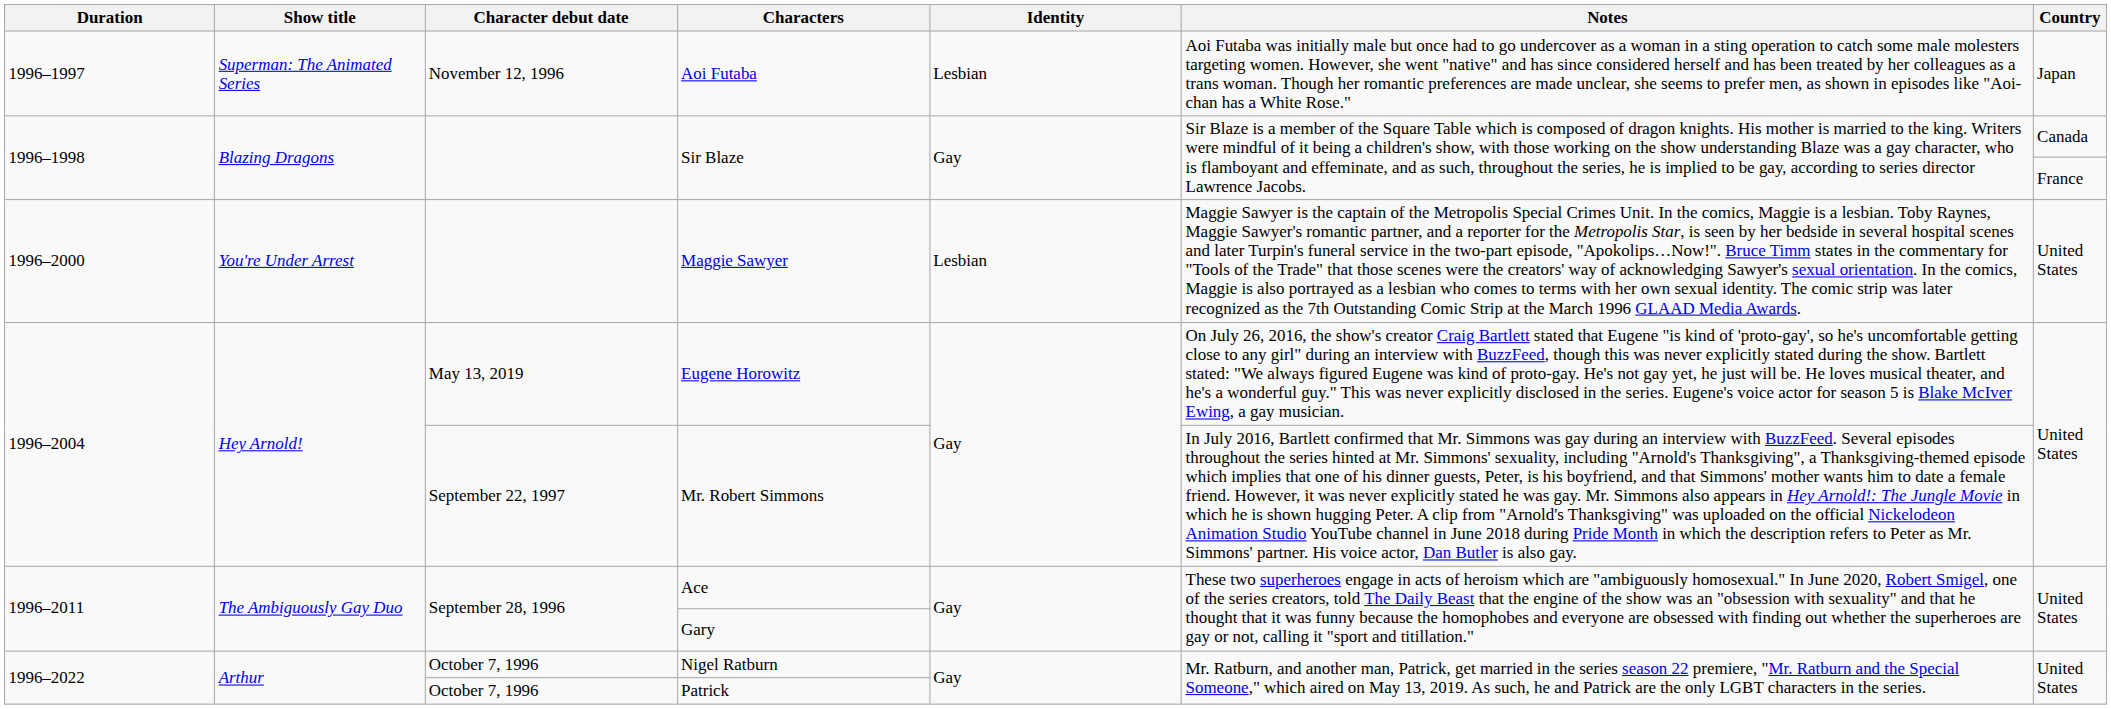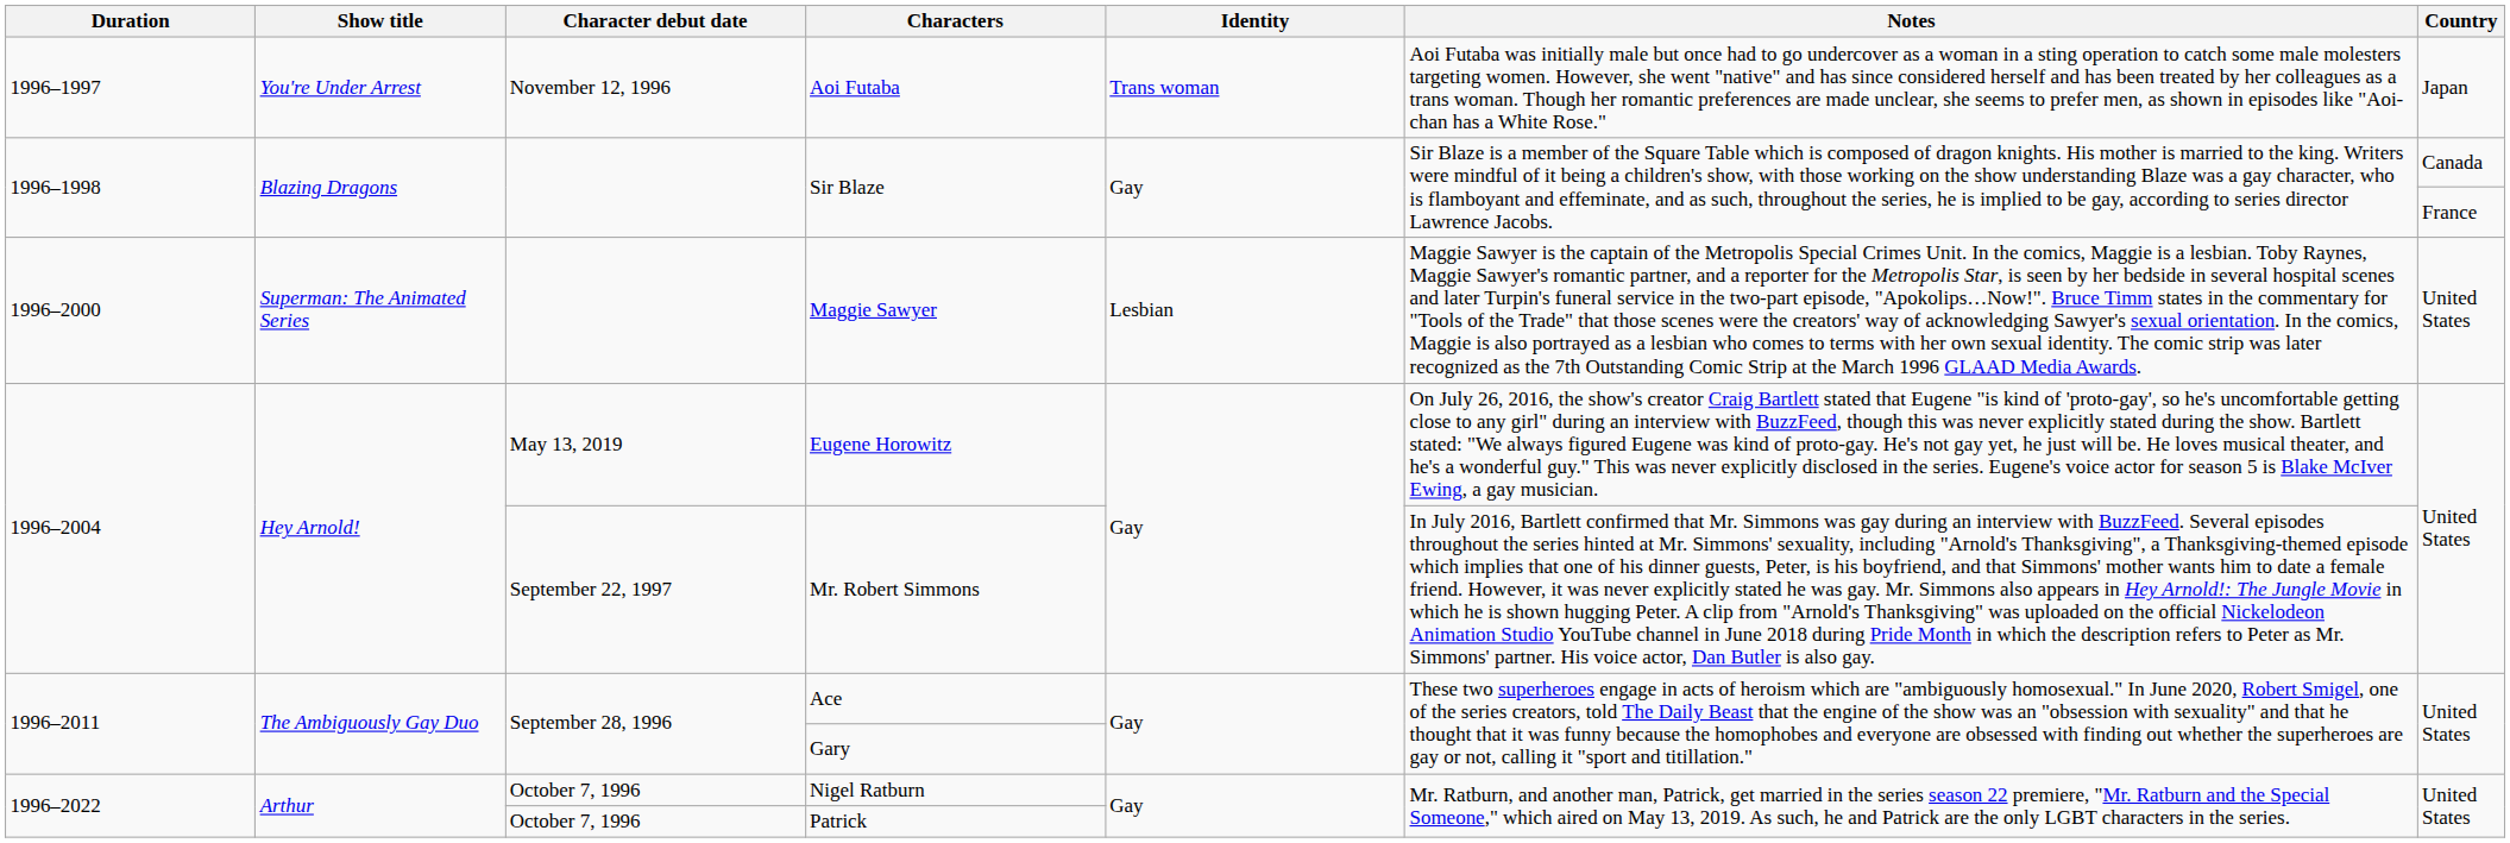Aoi Futaba | Show title: Superman: The Animated Series -> You're Under Arrest
Aoi Futaba | Identity: Lesbian -> Trans woman
Maggie Sawyer | Show title: You're Under Arrest -> Superman: The Animated Series
